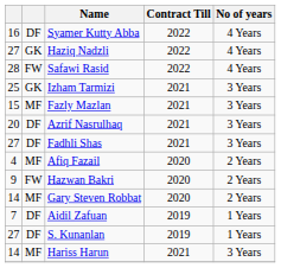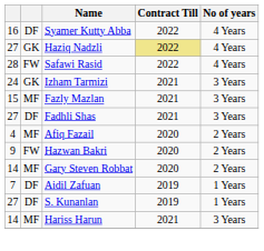Haziq Nadzli | Contract Till: no background -> khaki background
Izham Tarmizi | column 1: 25 -> 24
- row: 20 | DF | Azrif Nasrulhaq | 2021 | 3 Years
